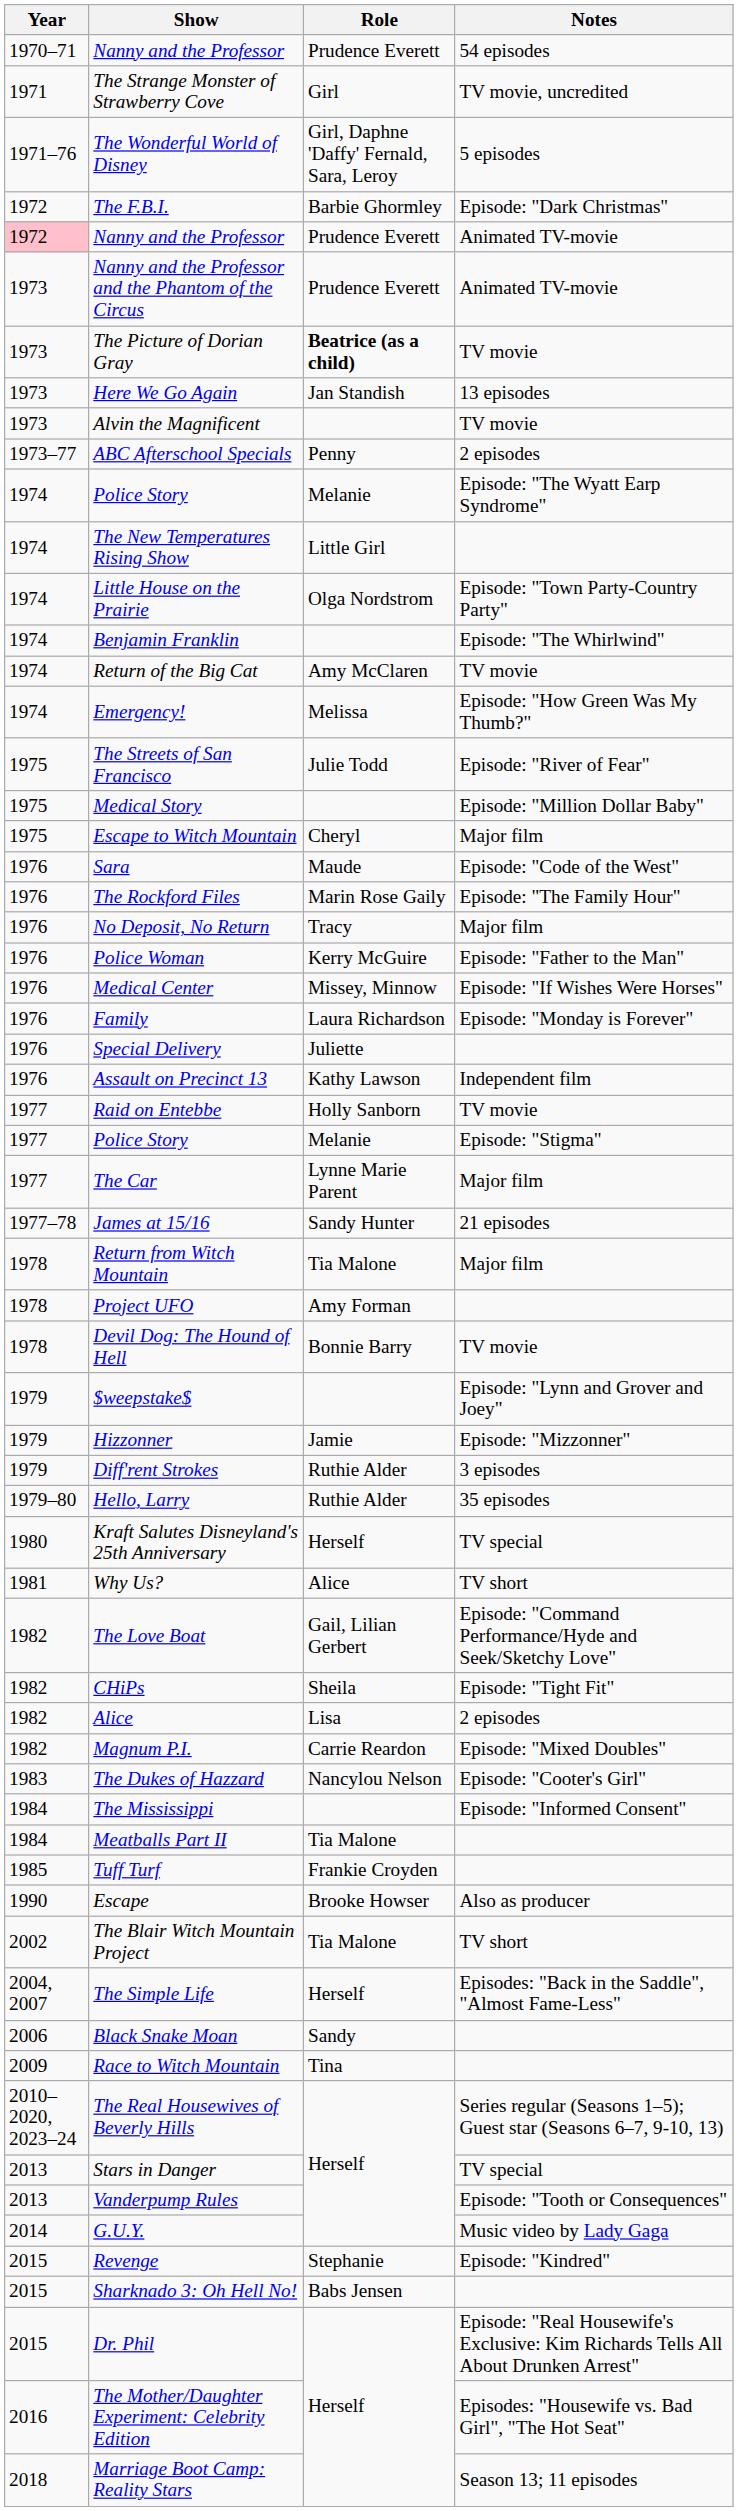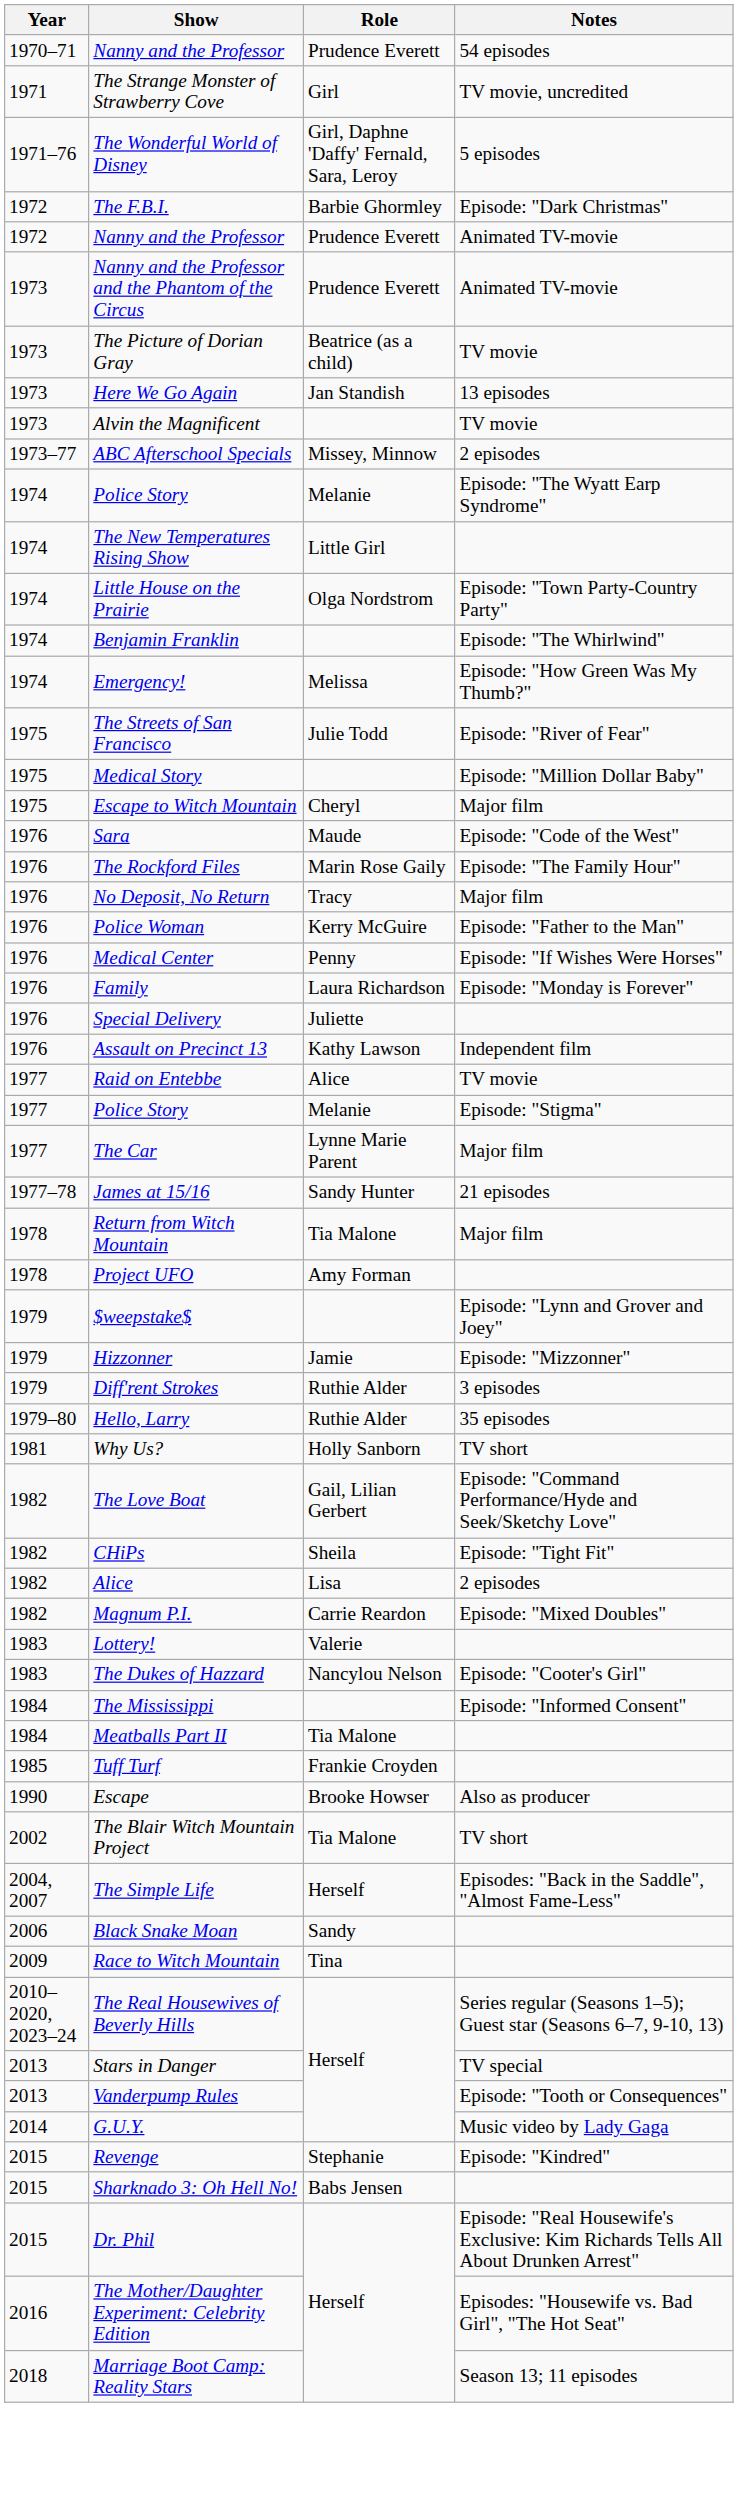Nanny and the Professor / Animated TV-movie | Year: pink background -> no background
The Picture of Dorian Gray | Role: bold -> normal
ABC Afterschool Specials | Role: Penny -> Missey, Minnow
- row: 1974 | Return of the Big Cat | Amy McClaren | TV movie
Medical Center | Role: Missey, Minnow -> Penny
Raid on Entebbe | Role: Holly Sanborn -> Alice
- row: 1978 | Devil Dog: The Hound of Hell | Bonnie Barry | TV movie
- row: 1980 | Kraft Salutes Disneyland's 25th Anniversary | Herself | TV special
Why Us? | Role: Alice -> Holly Sanborn
+ row: 1983 | Lottery! | Valerie
